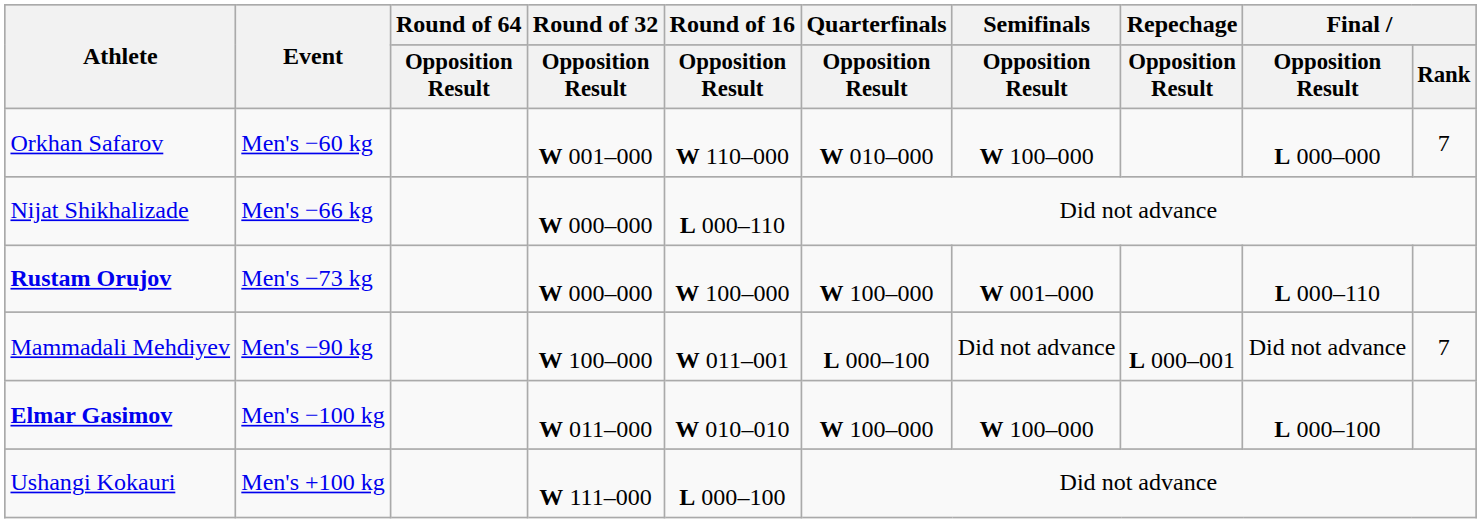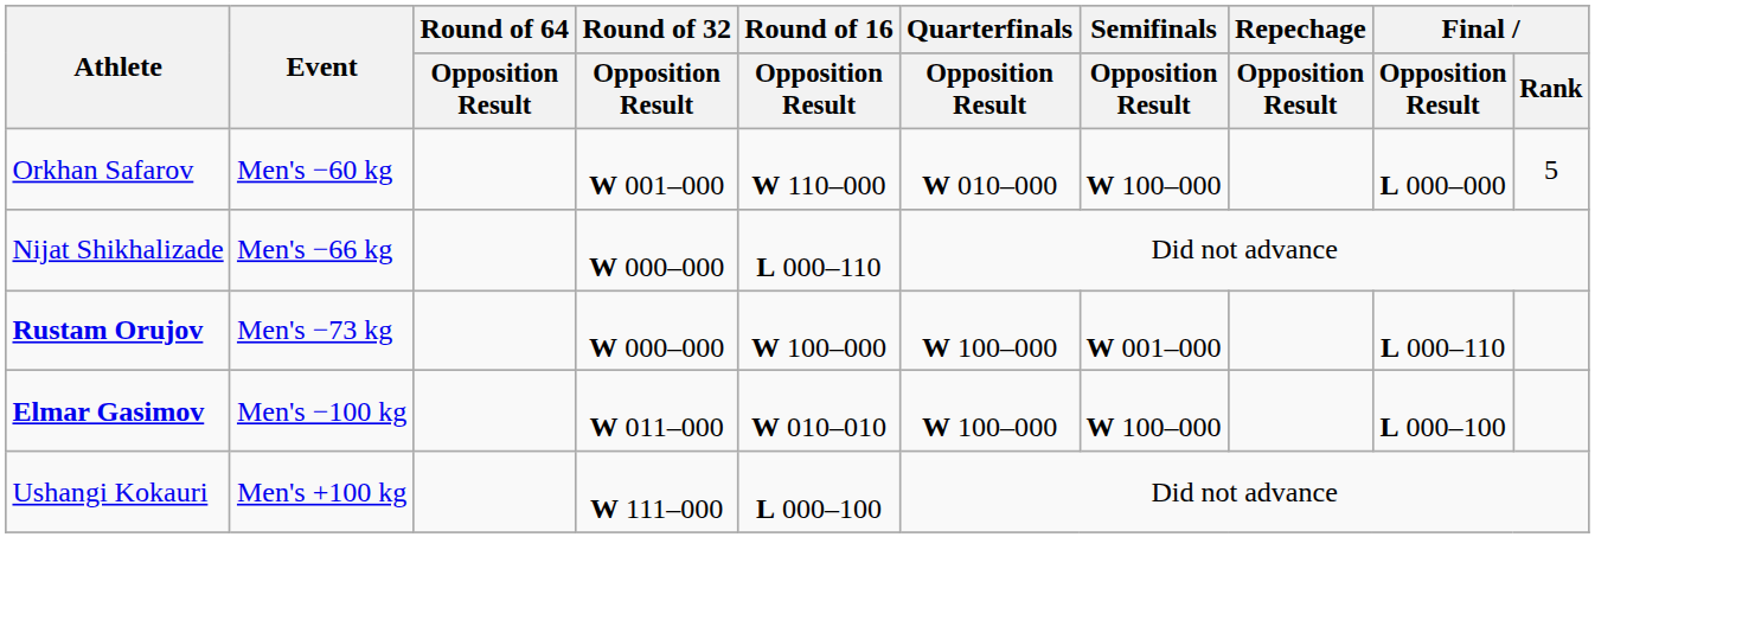Orkhan Safarov | Final / Rank: 7 -> 5
- row: Mammadali Mehdiyev | Men's −90 kg | W 100–000 | W 011–001 | L 000–100 | Did not advance | L 000–001 | Did not advance | 7
